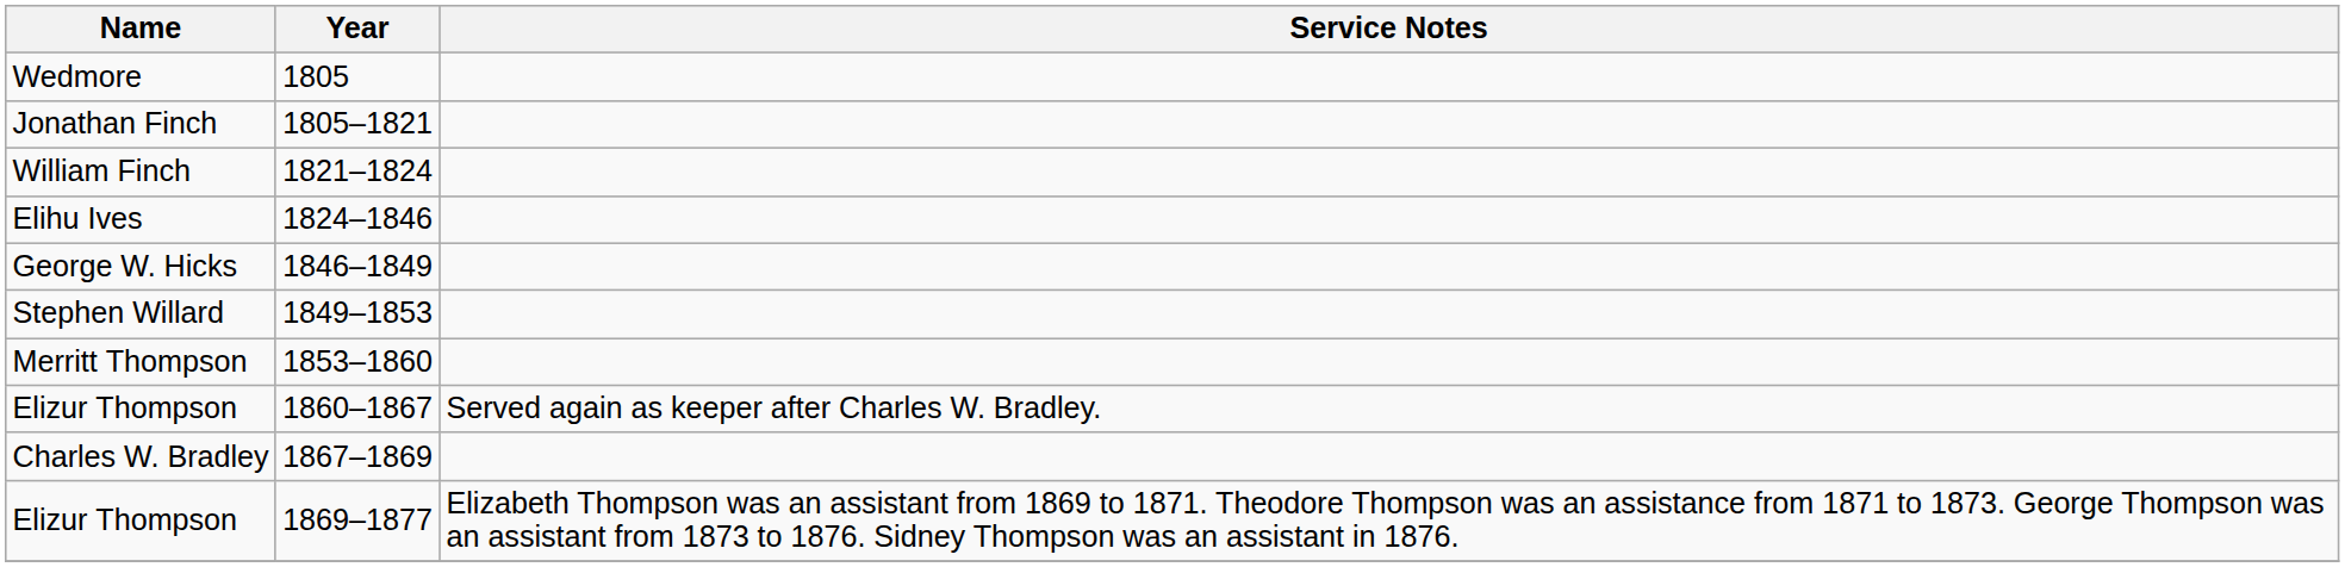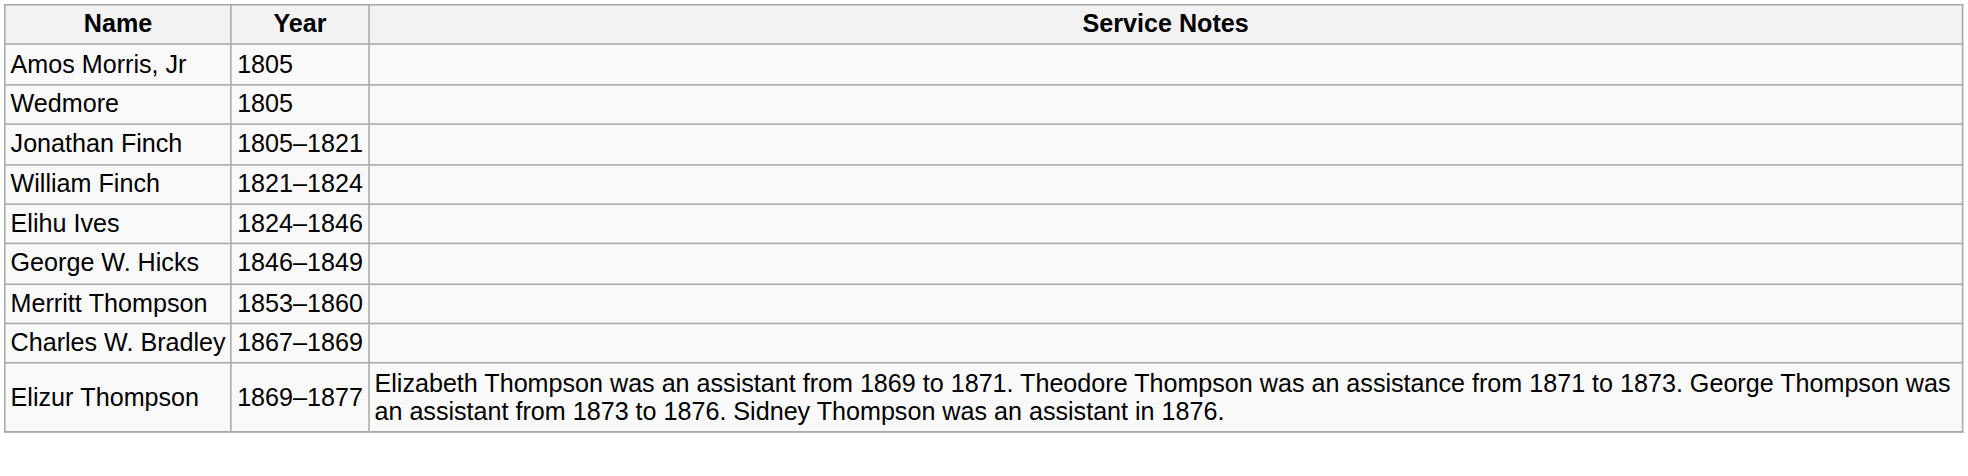+ row: Amos Morris, Jr | 1805
- row: Stephen Willard | 1849–1853
- row: Elizur Thompson | 1860–1867 | Served again as keeper after Charles W. Bradley.
